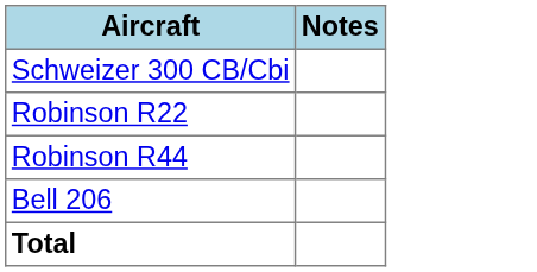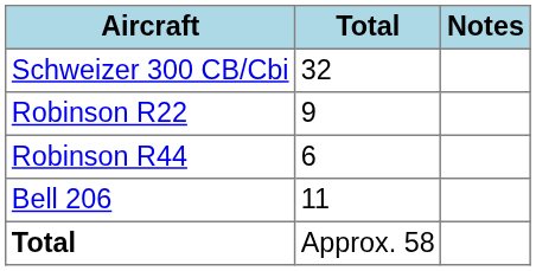+ column: Total | 32 | 9 | 6 | 11 | Approx. 58
